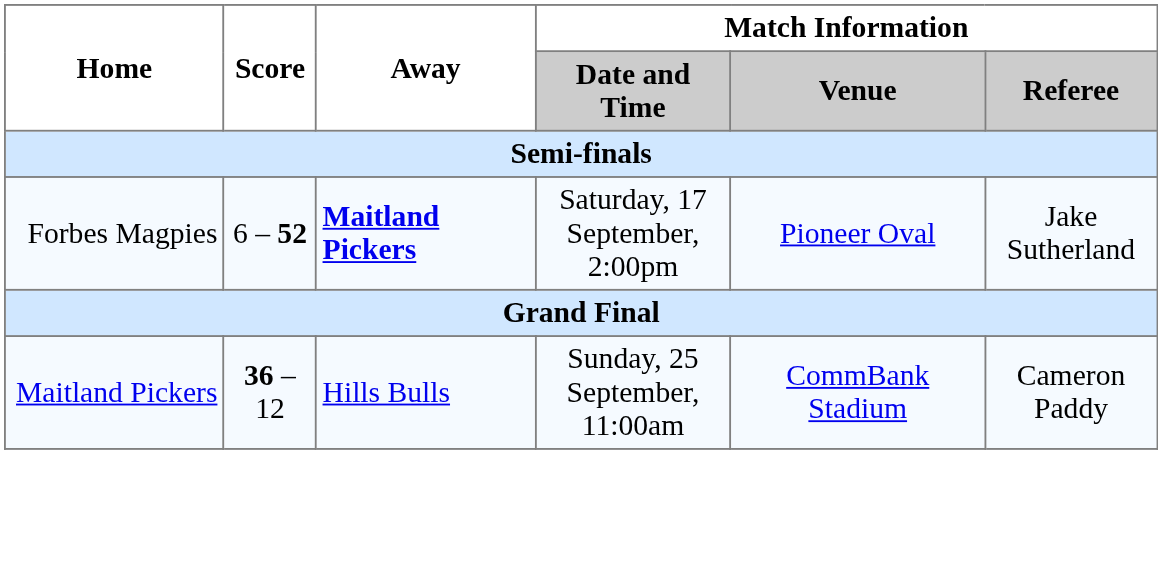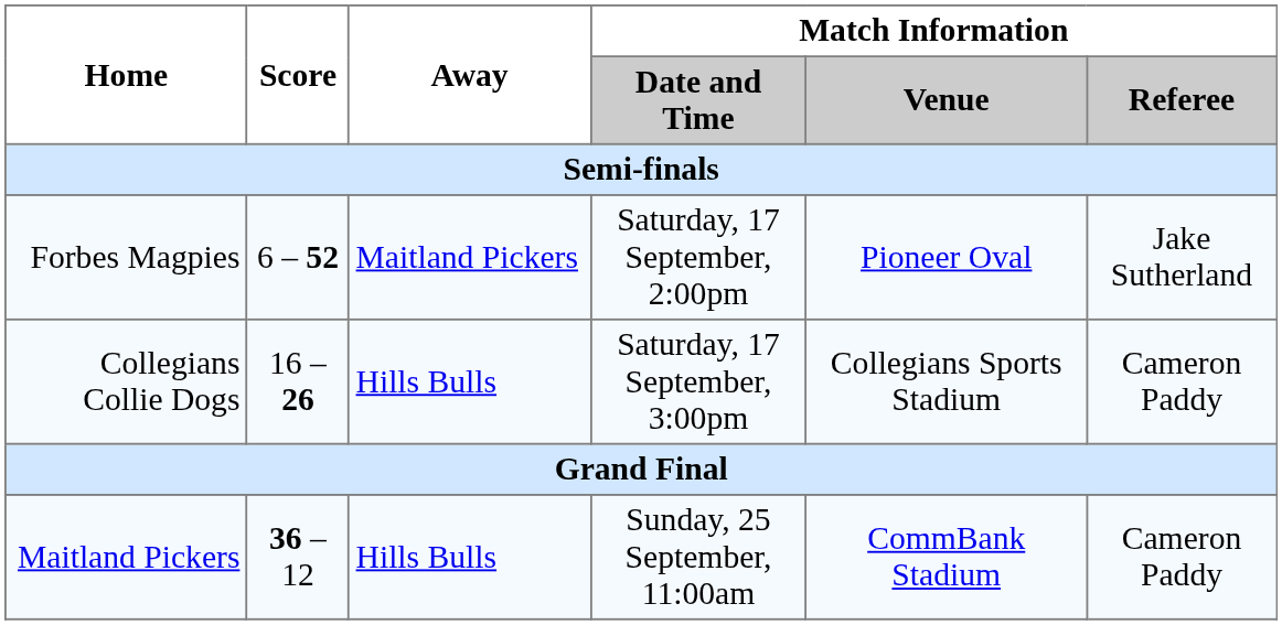Forbes Magpies | Away: bold -> normal
+ row: Collegians Collie Dogs | 16 – 26 | Hills Bulls | Saturday, 17 September, 3:00pm | Collegians Sports Stadium | Cameron Paddy
